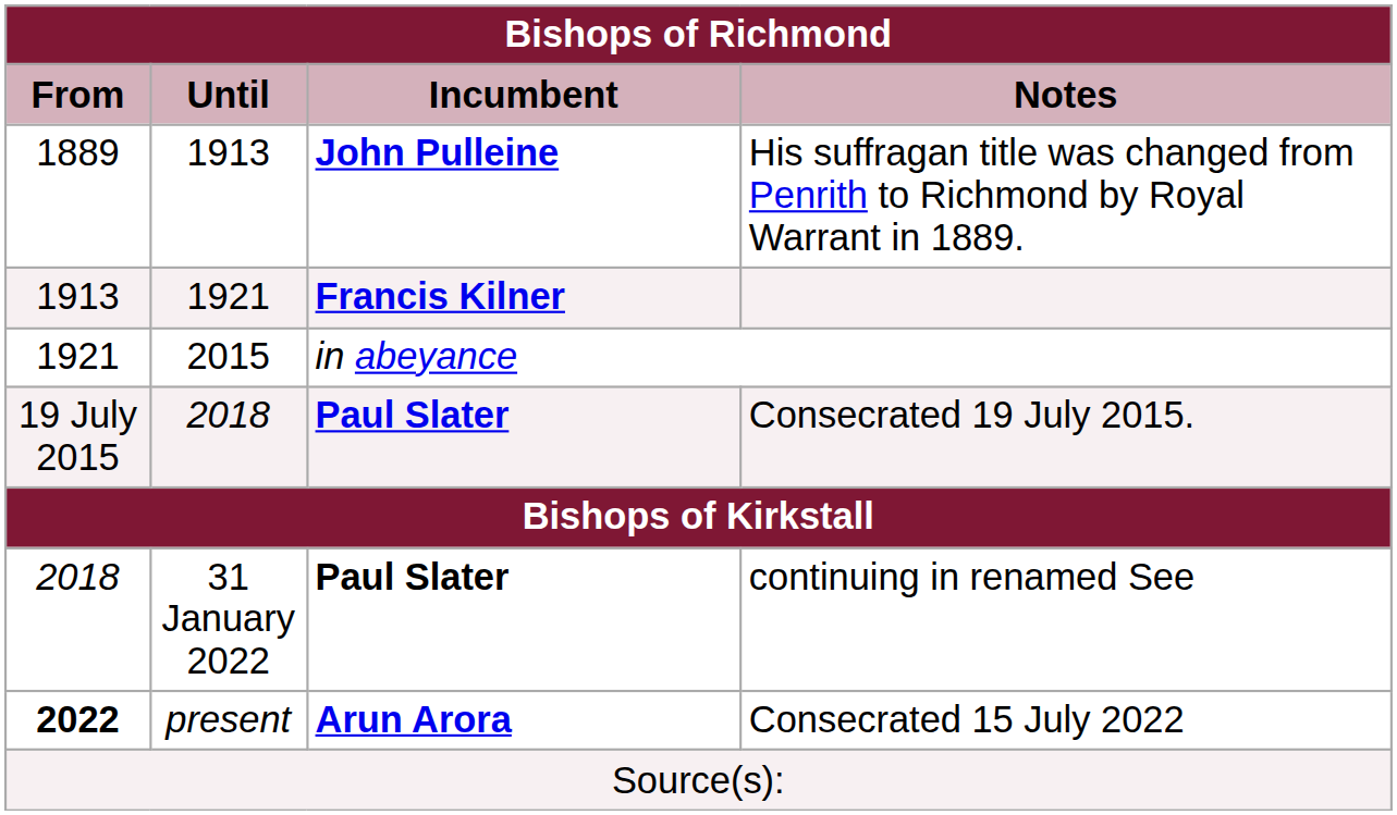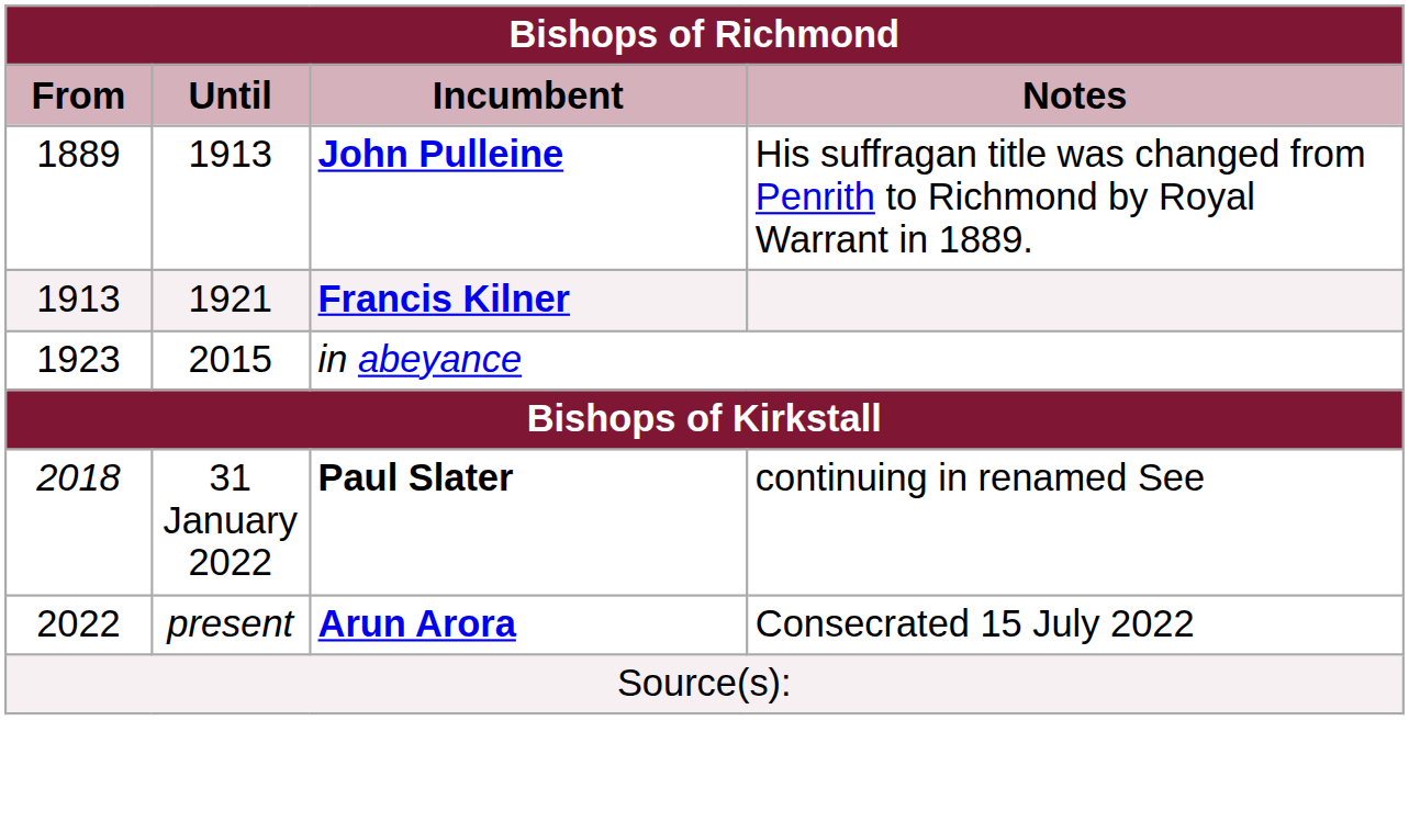in abeyance | From: 1921 -> 1923
- row: 19 July 2015 | 2018 | Paul Slater | Consecrated 19 July 2015.
Consecrated 15 July 2022 | From: bold -> normal
